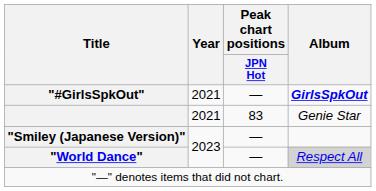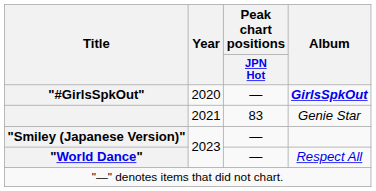"#GirlsSpkOut" | Year: 2021 -> 2020
"World Dance" | Album: lightgrey background -> no background
